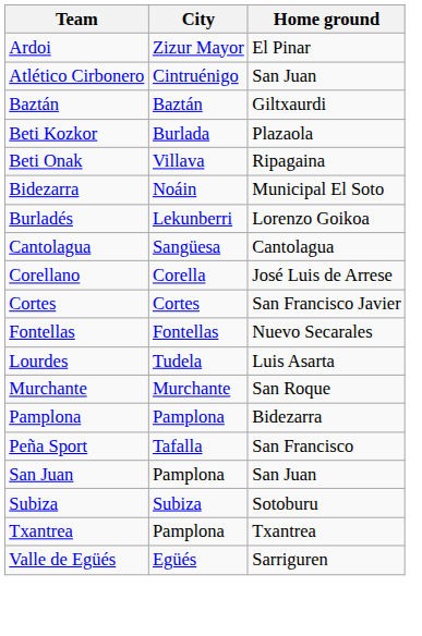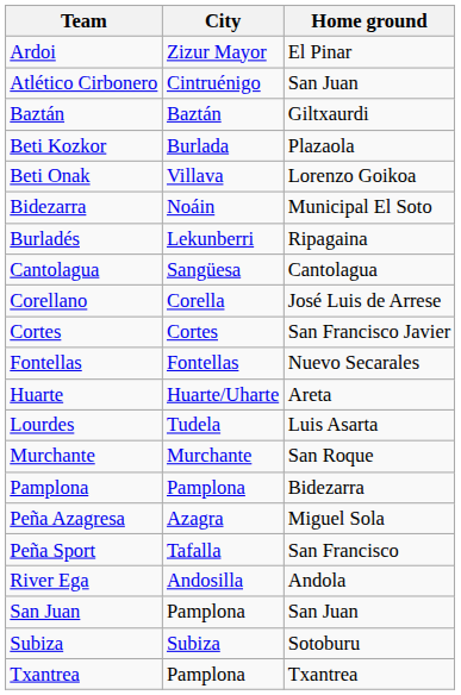Beti Onak | Home ground: Ripagaina -> Lorenzo Goikoa
Burladés | Home ground: Lorenzo Goikoa -> Ripagaina
+ row: Huarte | Huarte/Uharte | Areta
+ row: Peña Azagresa | Azagra | Miguel Sola
+ row: River Ega | Andosilla | Andola
- row: Valle de Egüés | Egüés | Sarriguren
